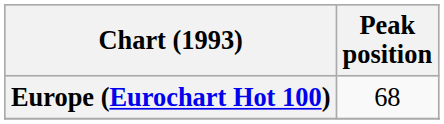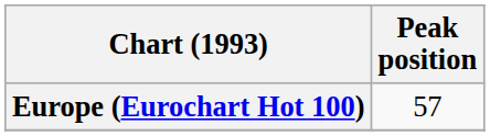Europe (Eurochart Hot 100) | Peak position: 68 -> 57
